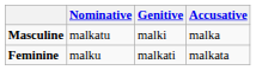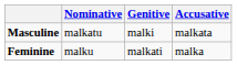Masculine | Accusative: malka -> malkata
Feminine | Accusative: malkata -> malka
